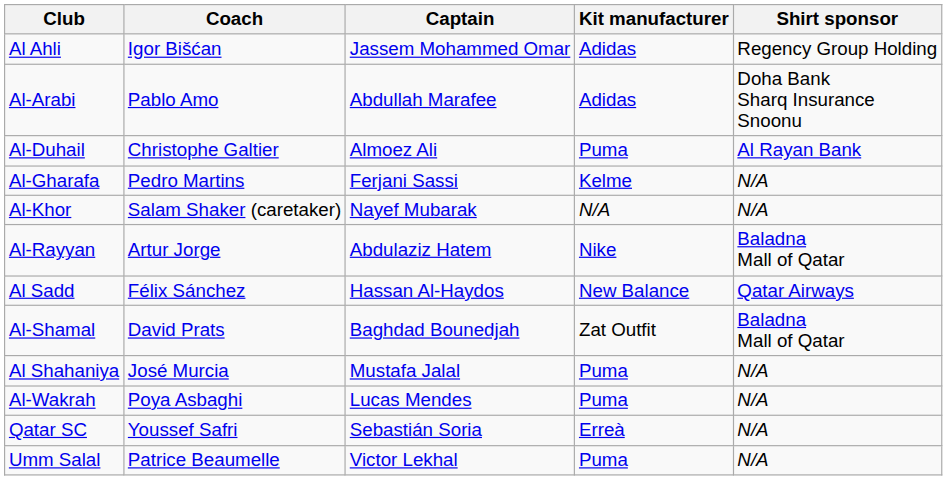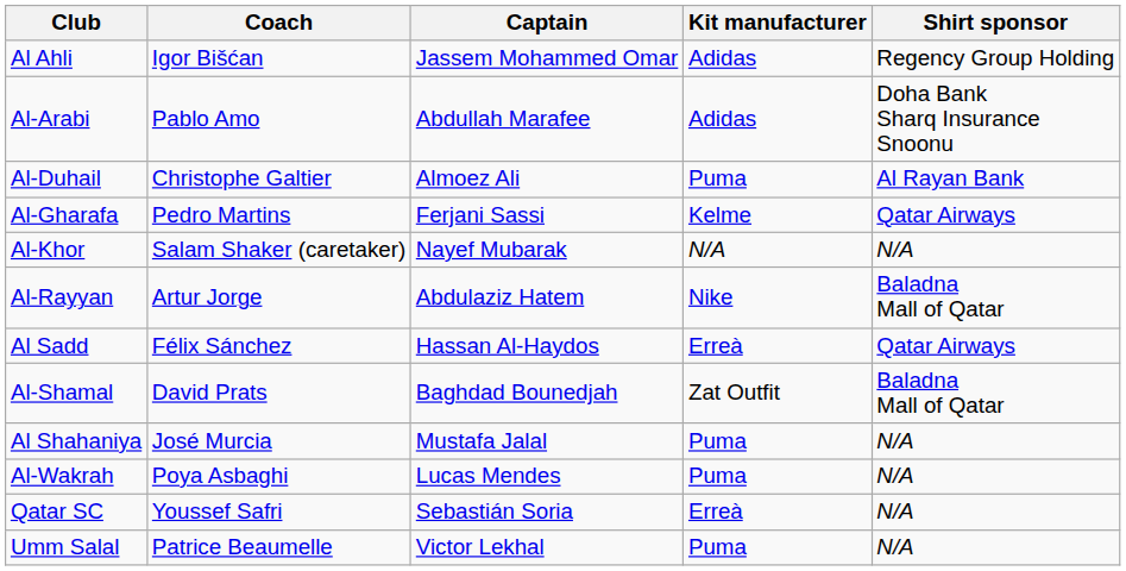Al-Gharafa | Shirt sponsor: N/A -> Qatar Airways
Al Sadd | Kit manufacturer: New Balance -> Erreà
